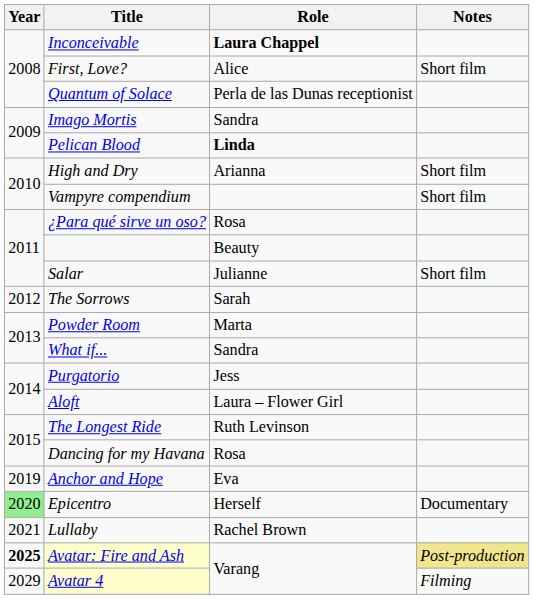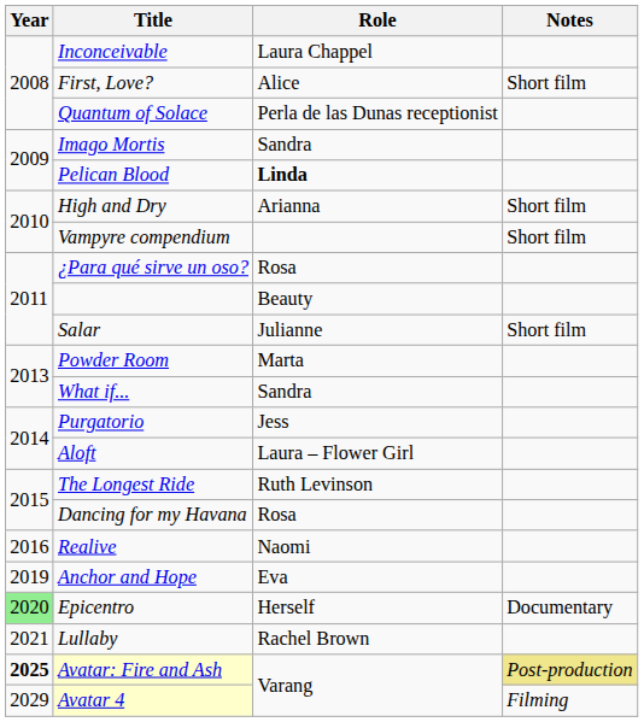Inconceivable | Role: bold -> normal
- row: 2012 | The Sorrows | Sarah
+ row: 2016 | Realive | Naomi
